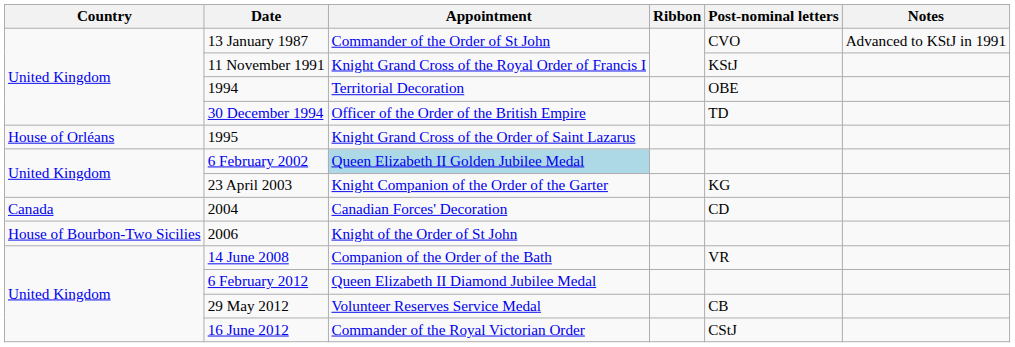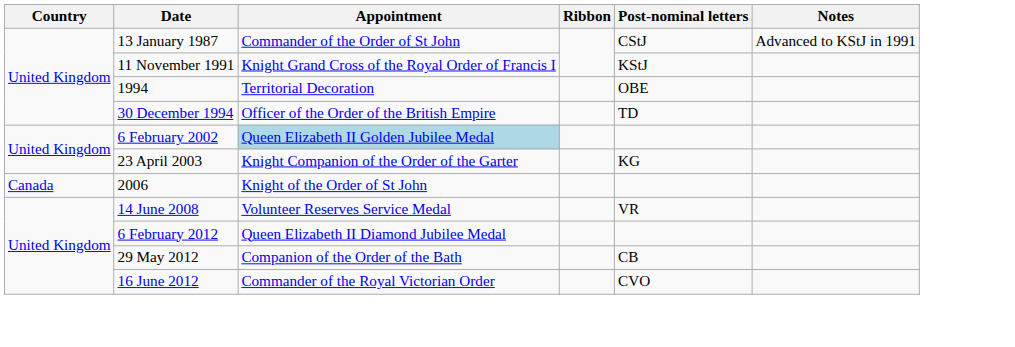13 January 1987 | Post-nominal letters: CVO -> CStJ
- row: House of Orléans | 1995 | Knight Grand Cross of the Order of Saint Lazarus
- row: Canada | 2004 | Canadian Forces' Decoration | CD
2006 | Country: House of Bourbon-Two Sicilies -> Canada
14 June 2008 | Appointment: Companion of the Order of the Bath -> Volunteer Reserves Service Medal
29 May 2012 | Appointment: Volunteer Reserves Service Medal -> Companion of the Order of the Bath
16 June 2012 | Post-nominal letters: CStJ -> CVO
